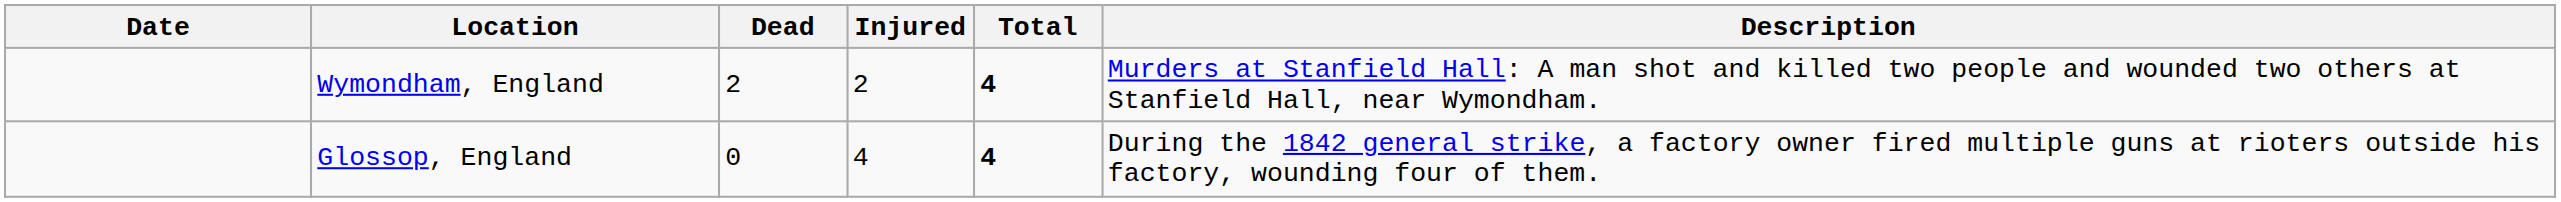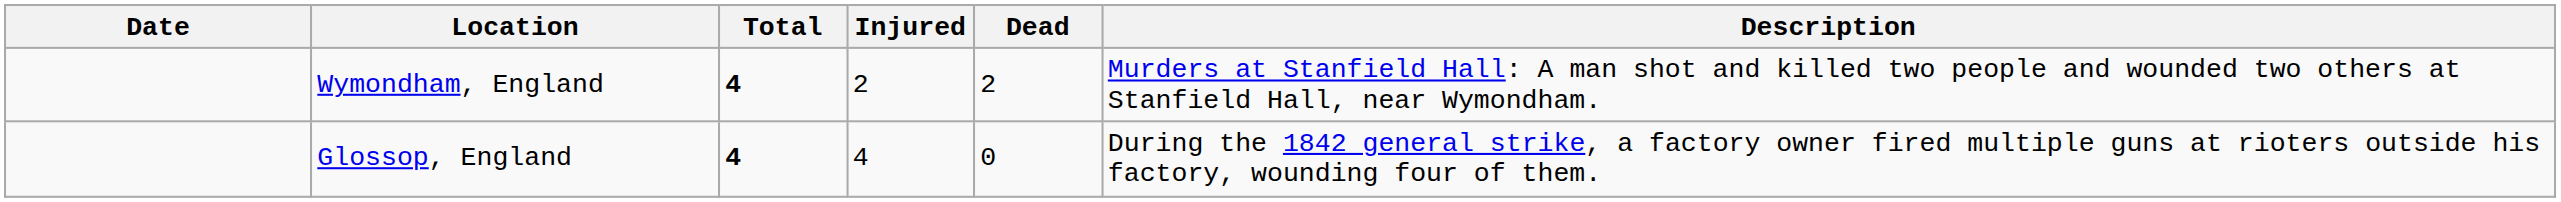columns swapped: Dead <-> Total
